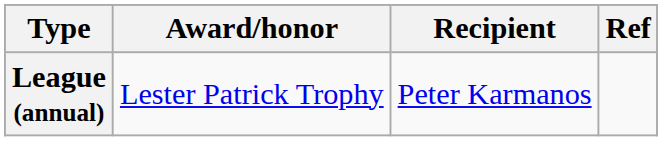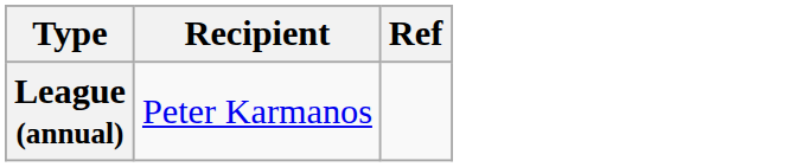- column: Award/honor | Lester Patrick Trophy
